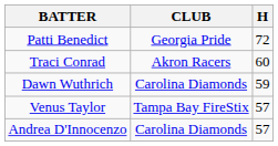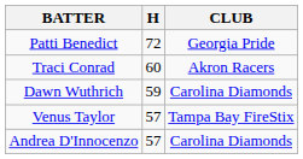columns swapped: CLUB <-> H
